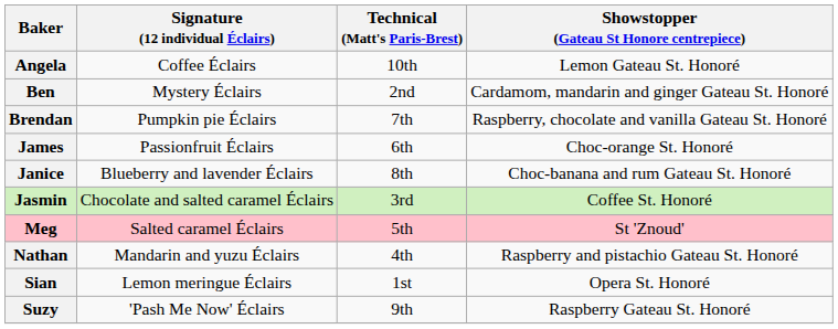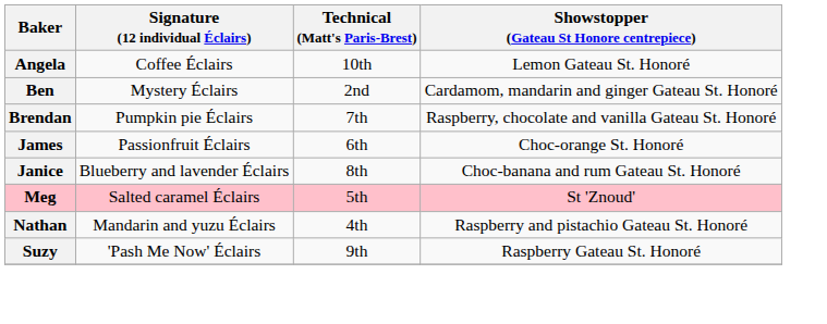- row: Jasmin | Chocolate and salted caramel Éclairs | 3rd | Coffee St. Honoré
- row: Sian | Lemon meringue Éclairs | 1st | Opera St. Honoré
